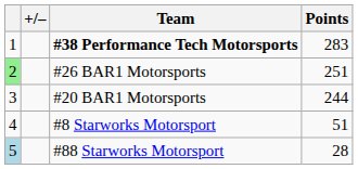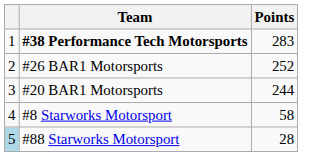- column: +/–
#26 BAR1 Motorsports | column 1: lightgreen background -> no background
#26 BAR1 Motorsports | Points: 251 -> 252
#8 Starworks Motorsport | Points: 51 -> 58
